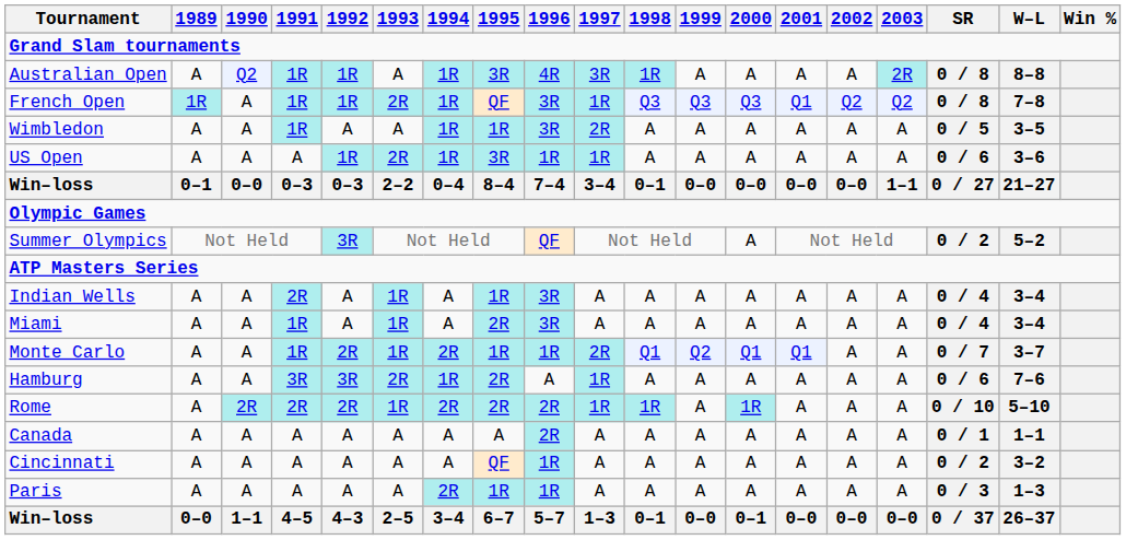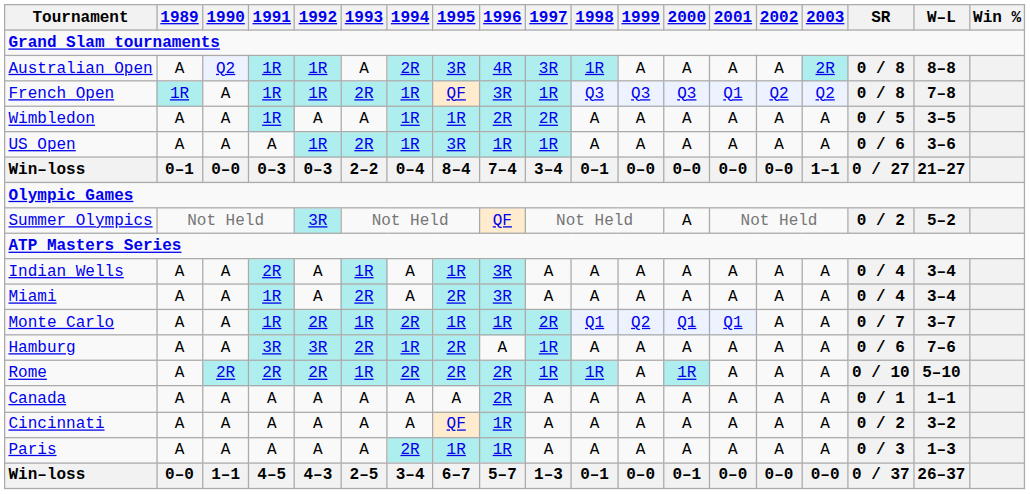Australian Open | 1994: 1R -> 2R
Wimbledon | 1996: 3R -> 2R
Miami | 1993: 1R -> 2R
